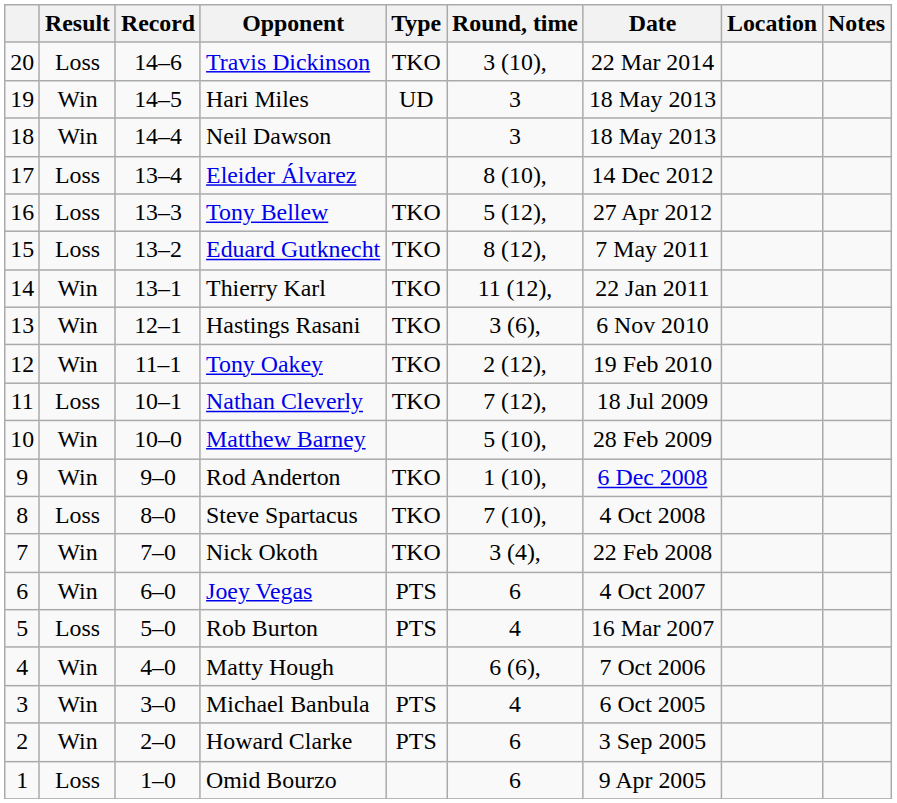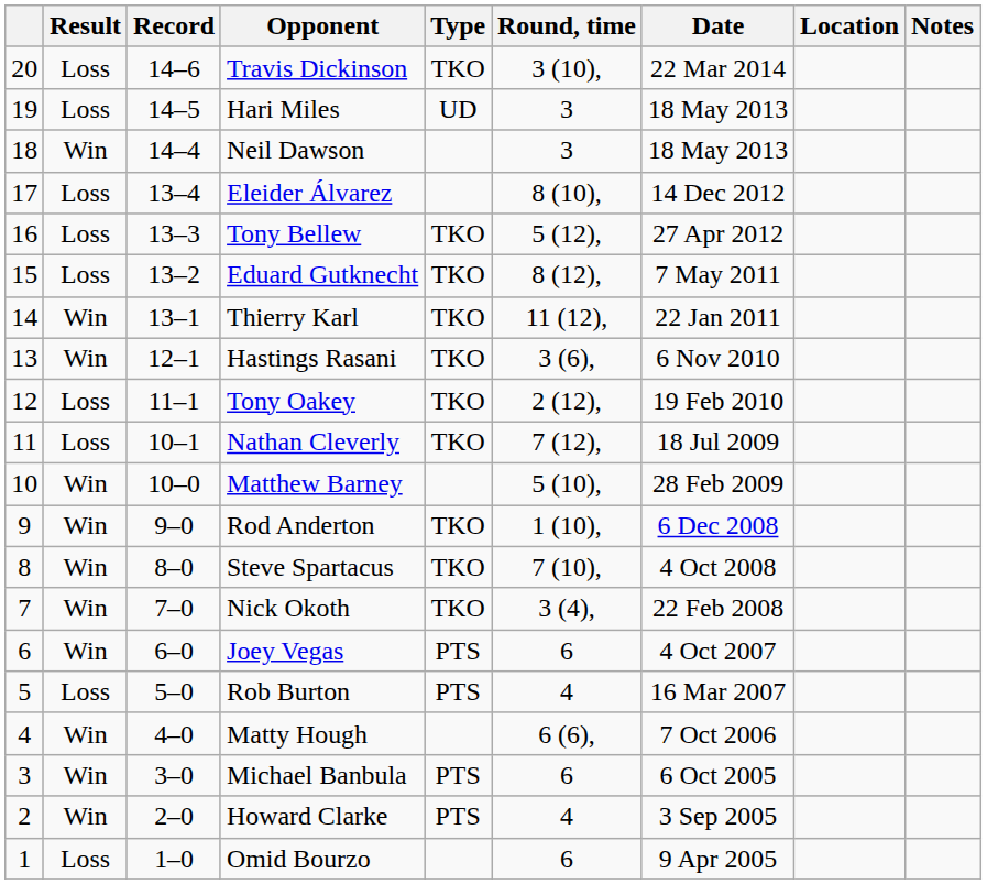Hari Miles | Result: Win -> Loss
Tony Oakey | Result: Win -> Loss
Steve Spartacus | Result: Loss -> Win
Michael Banbula | Round, time: 4 -> 6
Howard Clarke | Round, time: 6 -> 4
